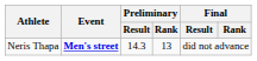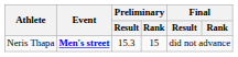Neris Thapa | Preliminary / Result: 14.3 -> 15.3
Neris Thapa | Preliminary / Rank: 13 -> 15
